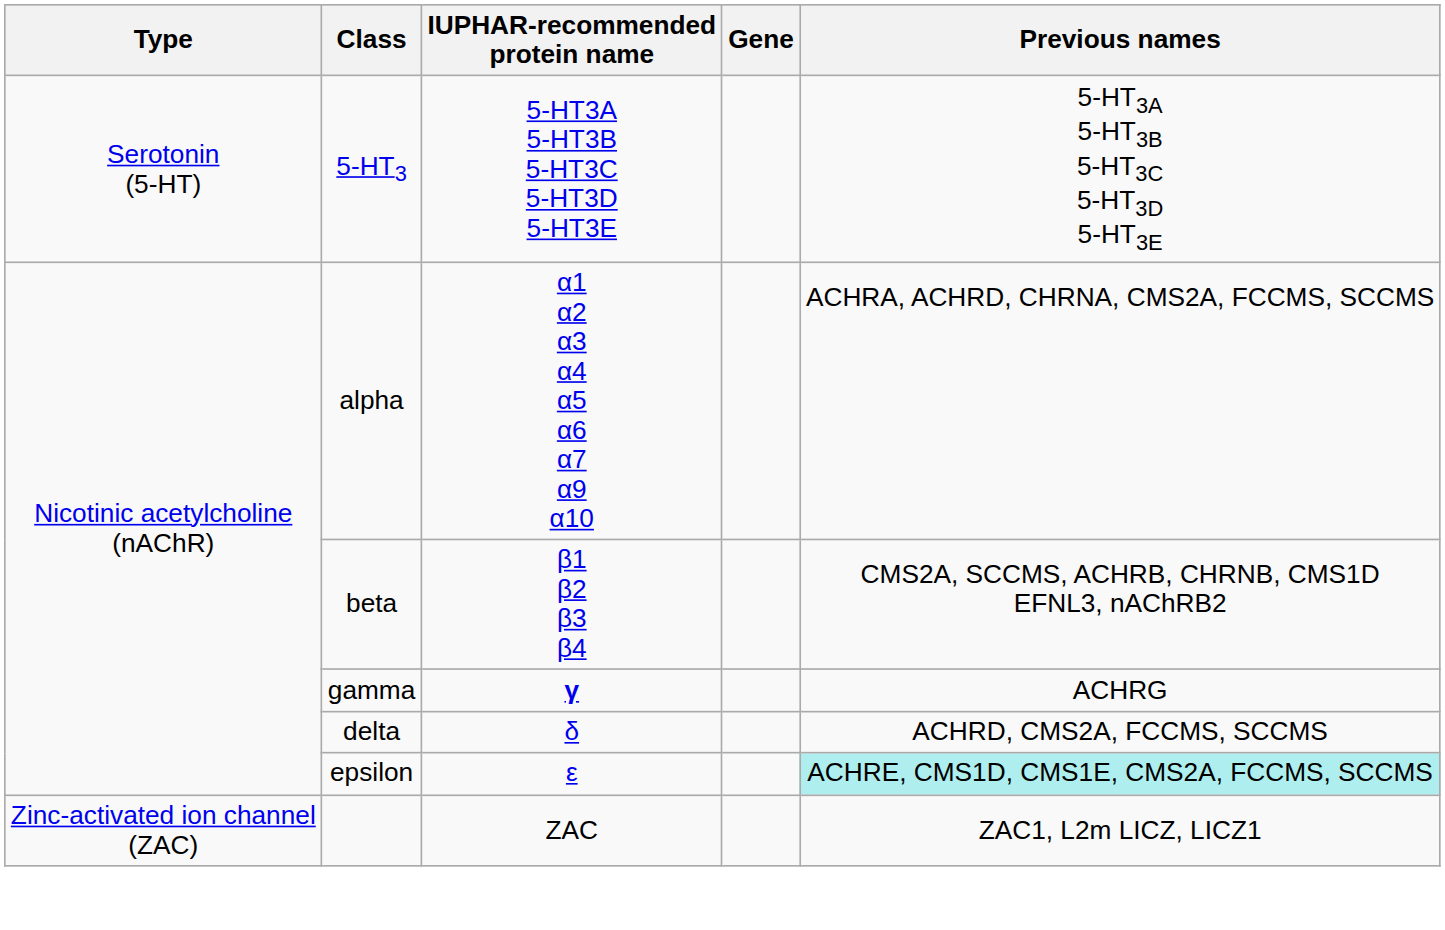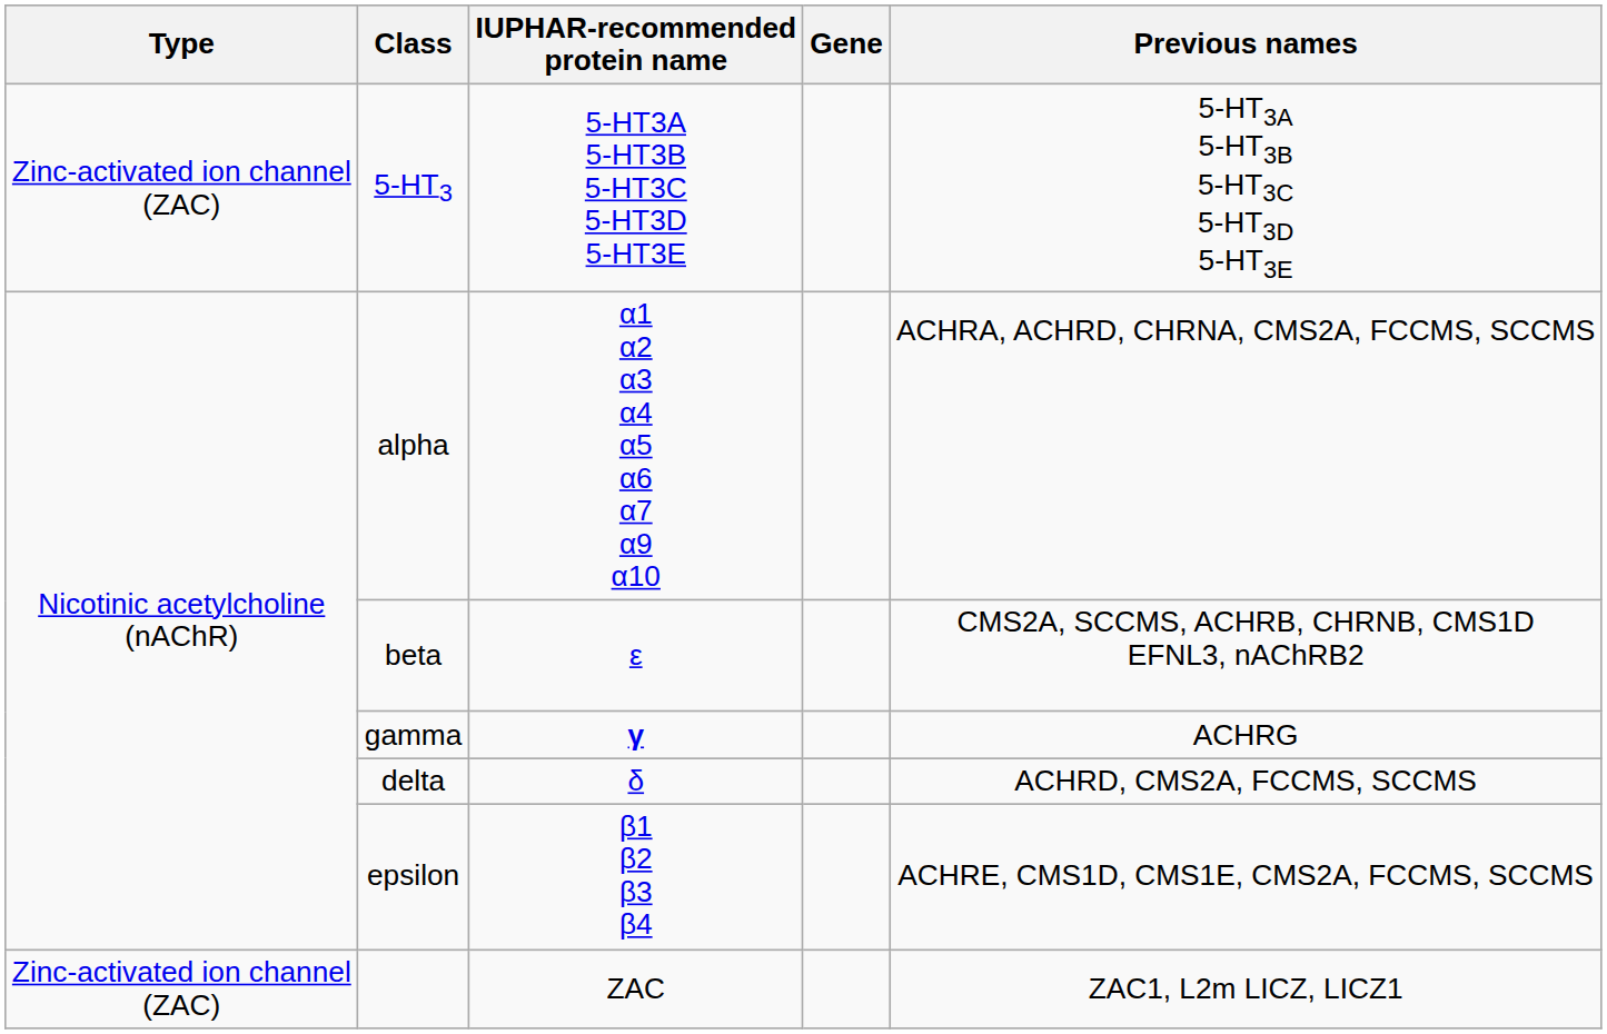5-HT3 | Type: Serotonin (5-HT) -> Zinc-activated ion channel (ZAC)
beta | IUPHAR-recommended protein name: β1 β2 β3 β4 -> ε
epsilon | IUPHAR-recommended protein name: ε -> β1 β2 β3 β4
epsilon | Previous names: paleturquoise background -> no background
